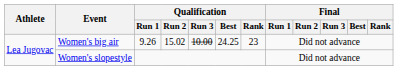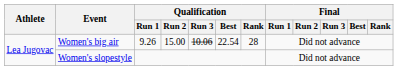Women's big air | Qualification / Run 2: 15.02 -> 15.00
Women's big air | Qualification / Run 3: 10.00 -> 10.06
Women's big air | Qualification / Best: 24.25 -> 22.54
Women's big air | Qualification / Rank: 23 -> 28
